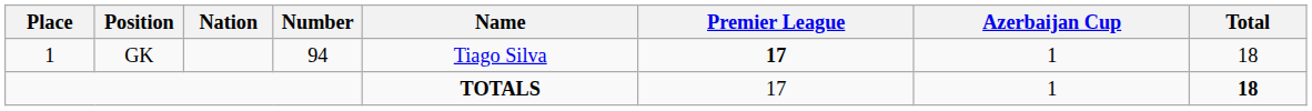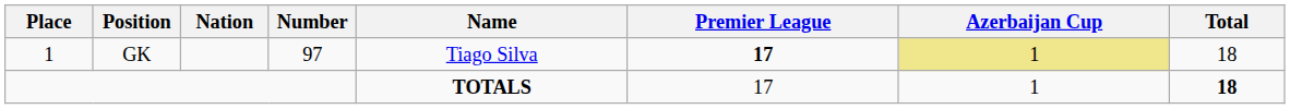GK | Number: 94 -> 97
GK | Azerbaijan Cup: no background -> khaki background
